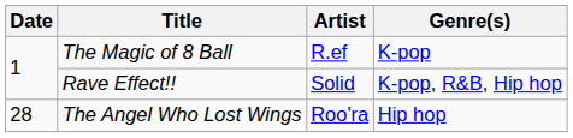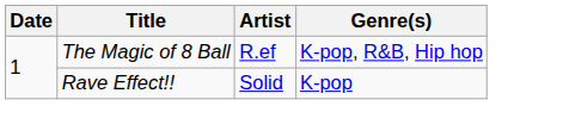The Magic of 8 Ball | Genre(s): K-pop -> K-pop, R&B, Hip hop
Rave Effect!! | Genre(s): K-pop, R&B, Hip hop -> K-pop
- row: 28 | The Angel Who Lost Wings | Roo'ra | Hip hop
